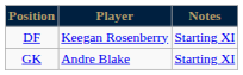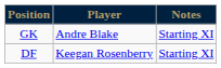rows swapped: GK <-> DF
